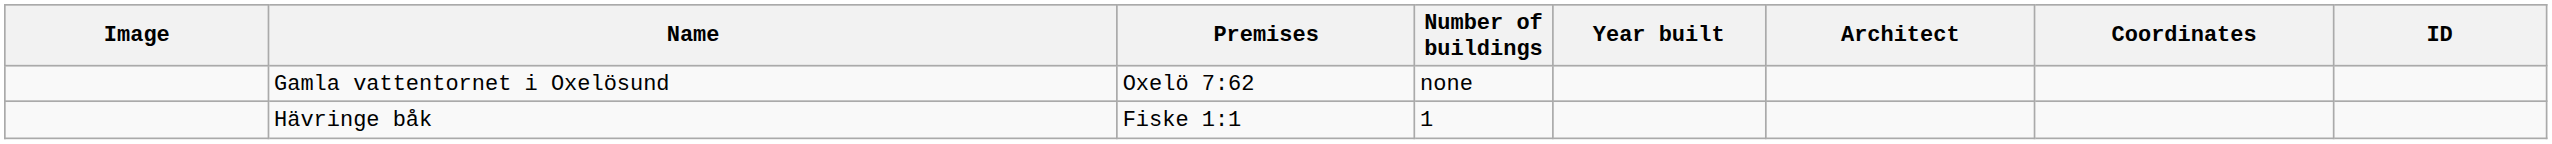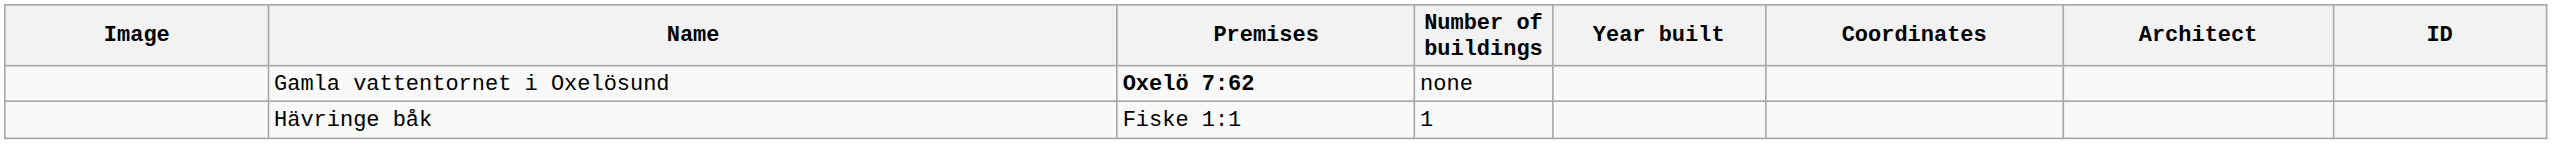columns swapped: Architect <-> Coordinates
Gamla vattentornet i Oxelösund | Premises: normal -> bold
